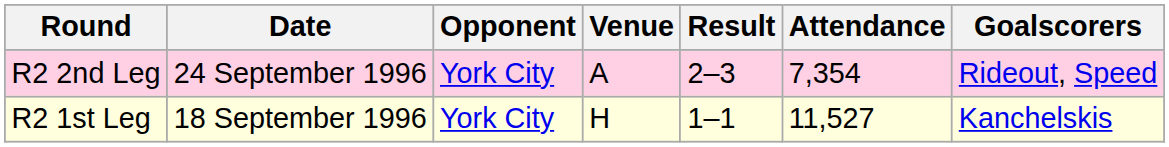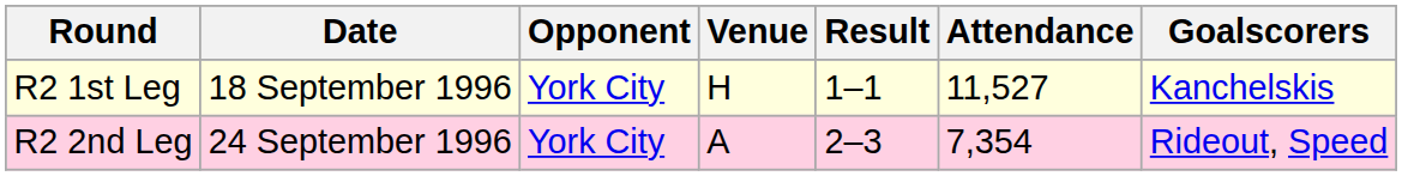rows swapped: R2 1st Leg <-> R2 2nd Leg
